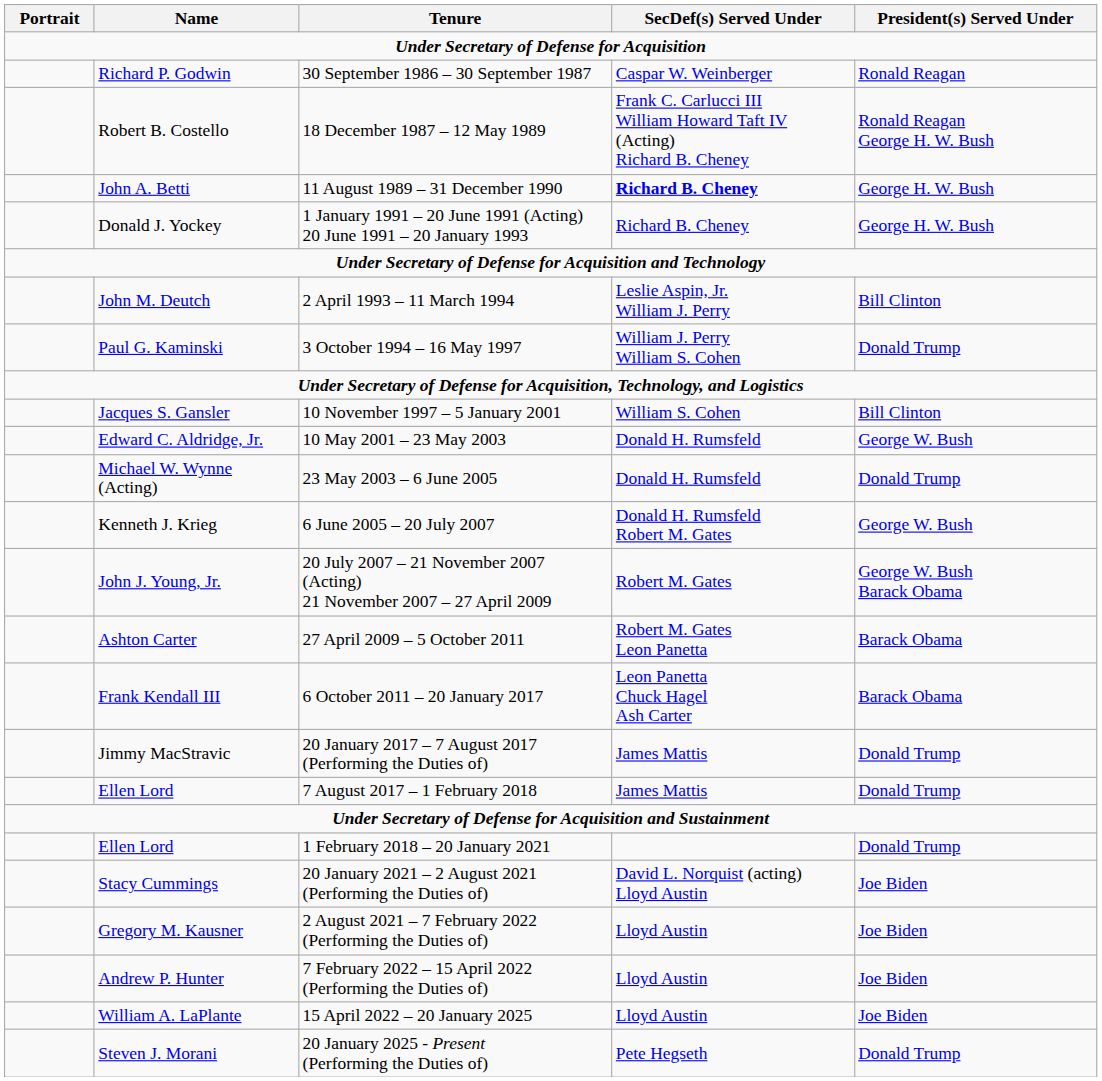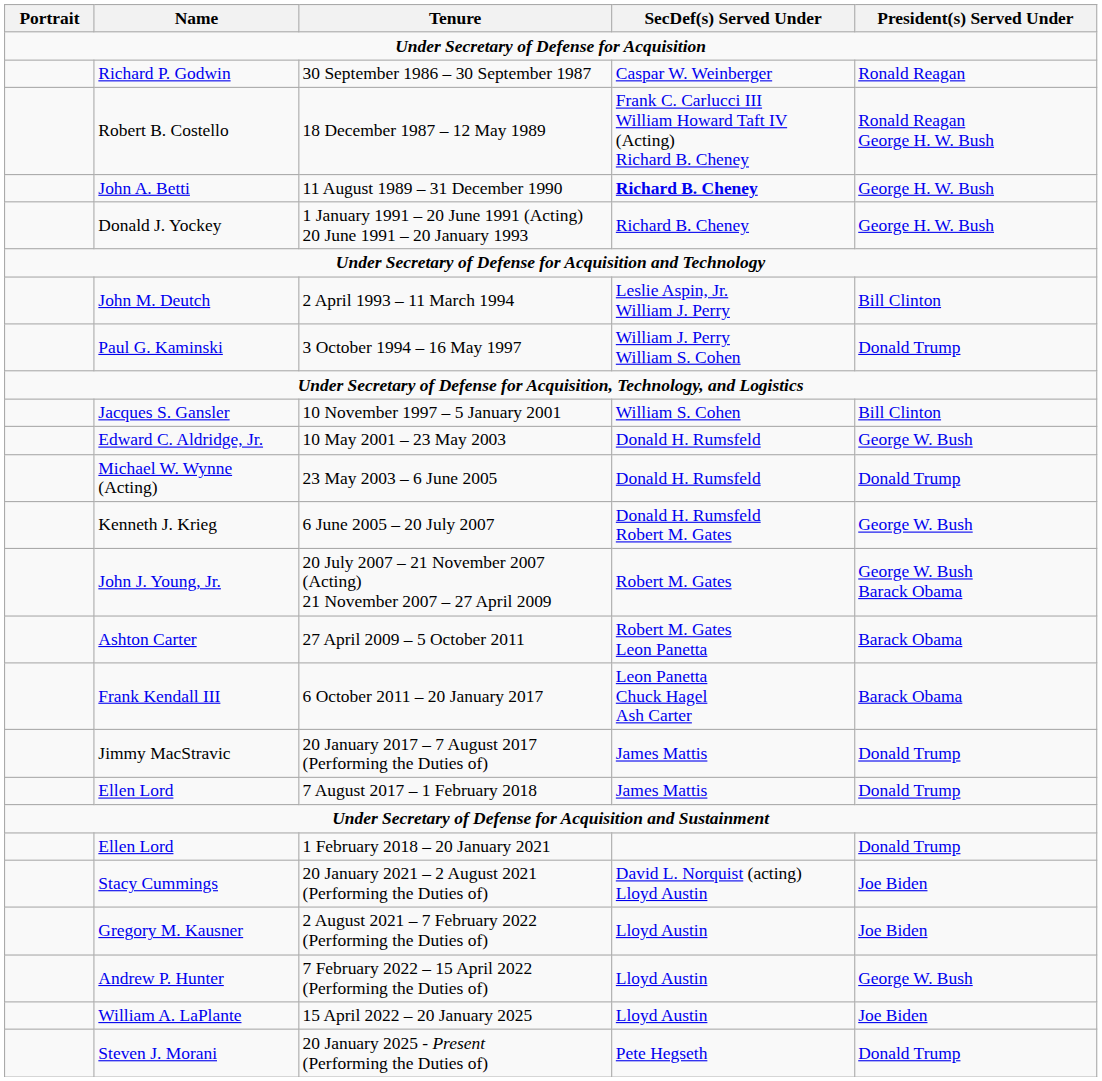7 February 2022 – 15 April 2022 (Performing the Duties of) | President(s) Served Under: Joe Biden -> George W. Bush
